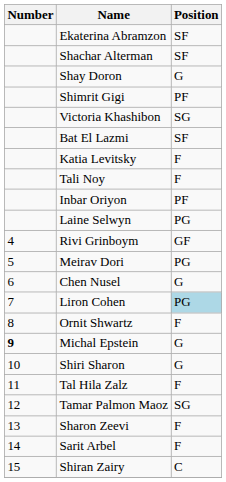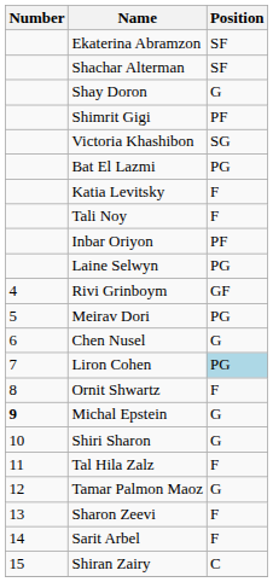Bat El Lazmi | Position: SF -> PG
Tamar Palmon Maoz | Position: SG -> G
